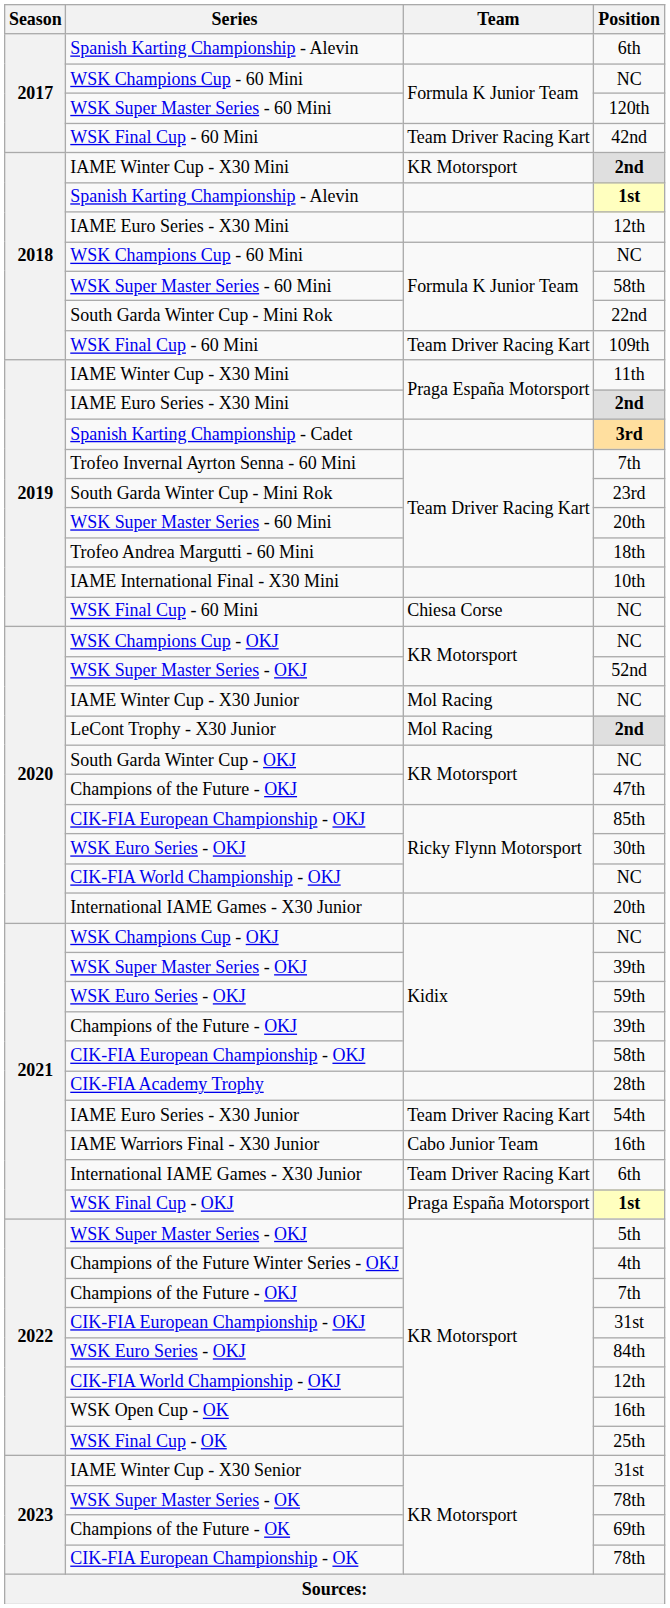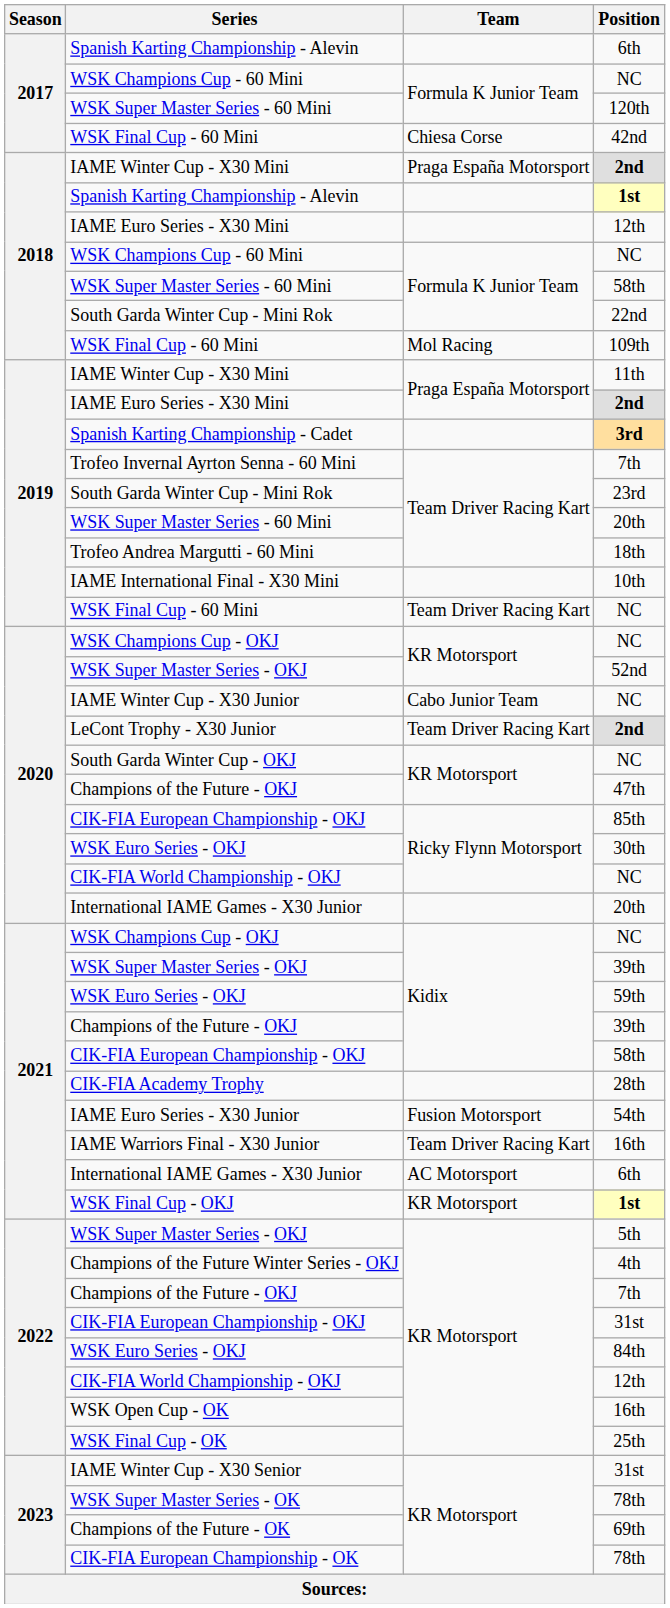42nd | Team: Team Driver Racing Kart -> Chiesa Corse
IAME Winter Cup - X30 Mini / 2nd | Team: KR Motorsport -> Praga España Motorsport
109th | Team: Team Driver Racing Kart -> Mol Racing
WSK Final Cup - 60 Mini / NC | Team: Chiesa Corse -> Team Driver Racing Kart
IAME Winter Cup - X30 Junior / NC | Team: Mol Racing -> Cabo Junior Team
LeCont Trophy - X30 Junior / 2nd | Team: Mol Racing -> Team Driver Racing Kart
54th | Team: Team Driver Racing Kart -> Fusion Motorsport
IAME Warriors Final - X30 Junior / 16th | Team: Cabo Junior Team -> Team Driver Racing Kart
International IAME Games - X30 Junior / 6th | Team: Team Driver Racing Kart -> AC Motorsport
WSK Final Cup - OKJ / 1st | Team: Praga España Motorsport -> KR Motorsport
